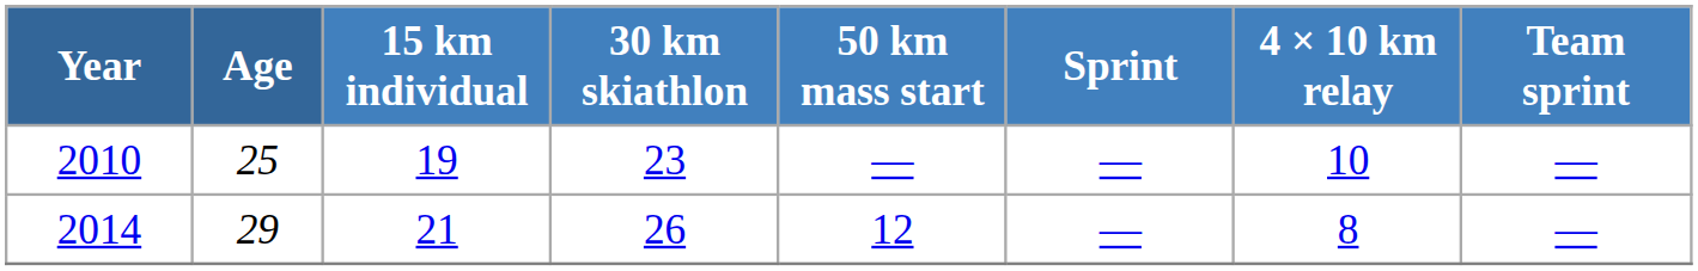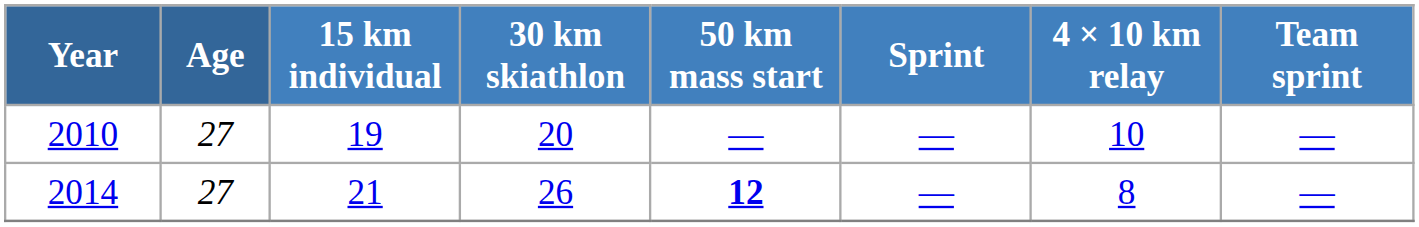2010 | Age: 25 -> 27
2010 | 30 km skiathlon: 23 -> 20
2014 | Age: 29 -> 27
2014 | 50 km mass start: normal -> bold
